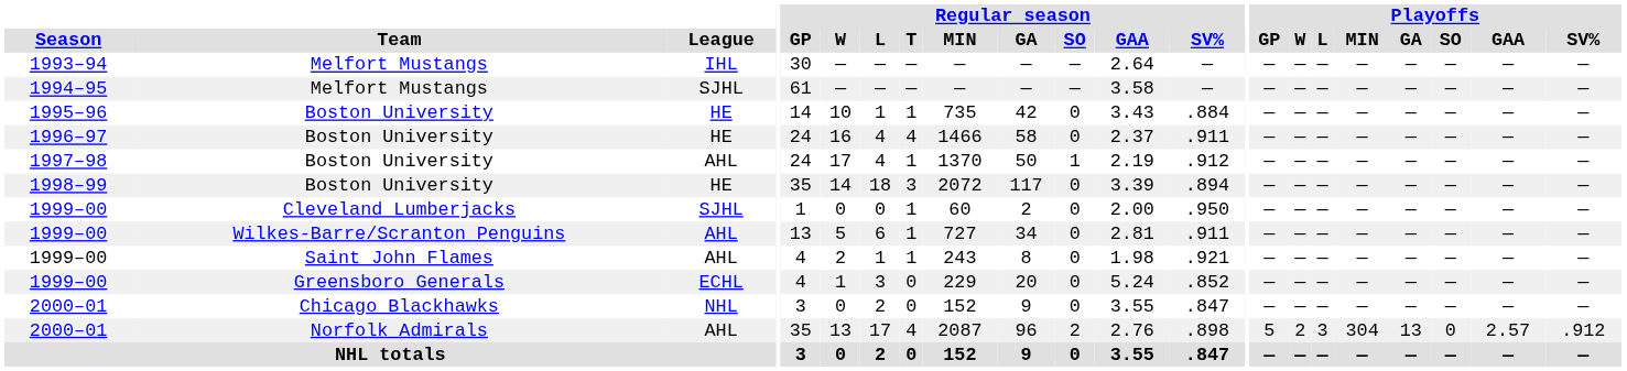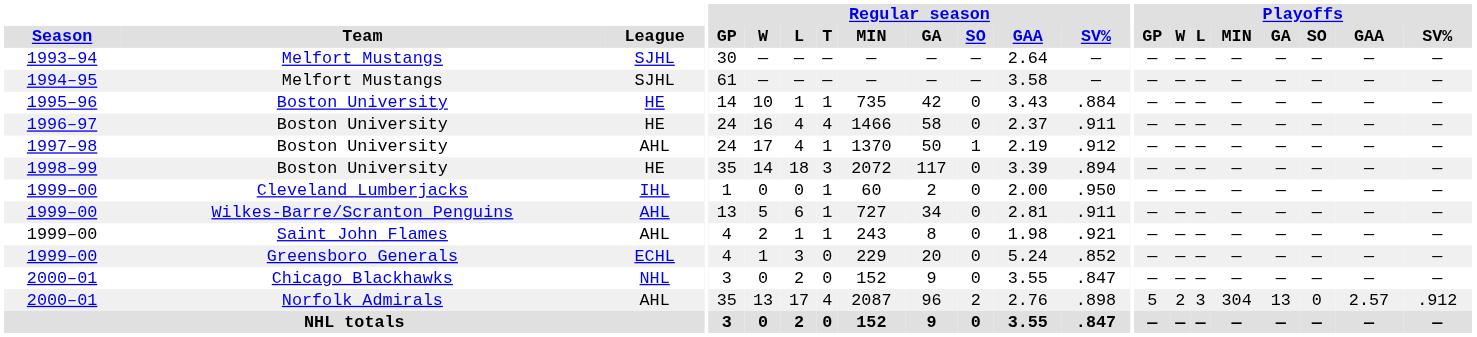1993–94 | League: IHL -> SJHL
1999–00 / Cleveland Lumberjacks | League: SJHL -> IHL
